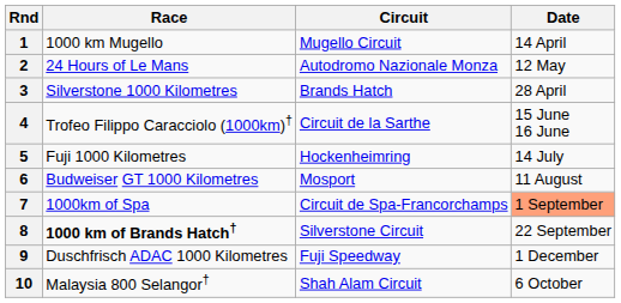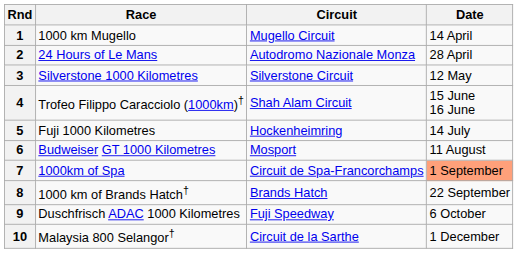2 | Date: 12 May -> 28 April
3 | Circuit: Brands Hatch -> Silverstone Circuit
3 | Date: 28 April -> 12 May
4 | Circuit: Circuit de la Sarthe -> Shah Alam Circuit
8 | Race: bold -> normal
8 | Circuit: Silverstone Circuit -> Brands Hatch
9 | Date: 1 December -> 6 October
10 | Circuit: Shah Alam Circuit -> Circuit de la Sarthe
10 | Date: 6 October -> 1 December
